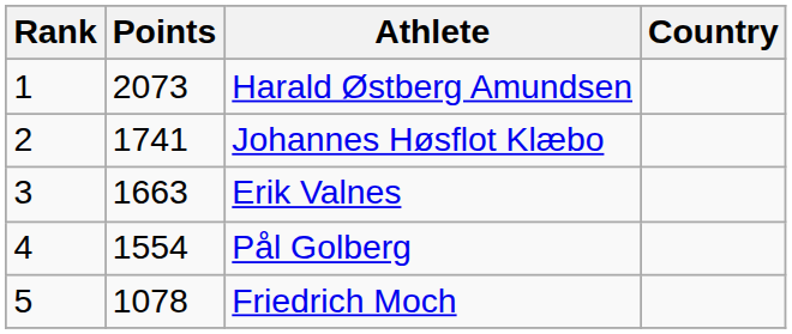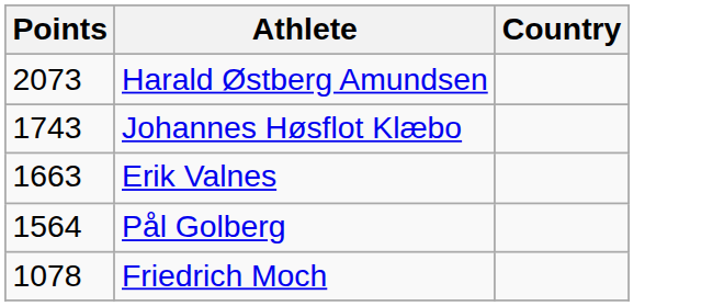- column: Rank | 1 | 2 | 3 | 4 | 5
Johannes Høsflot Klæbo | Points: 1741 -> 1743
Pål Golberg | Points: 1554 -> 1564
